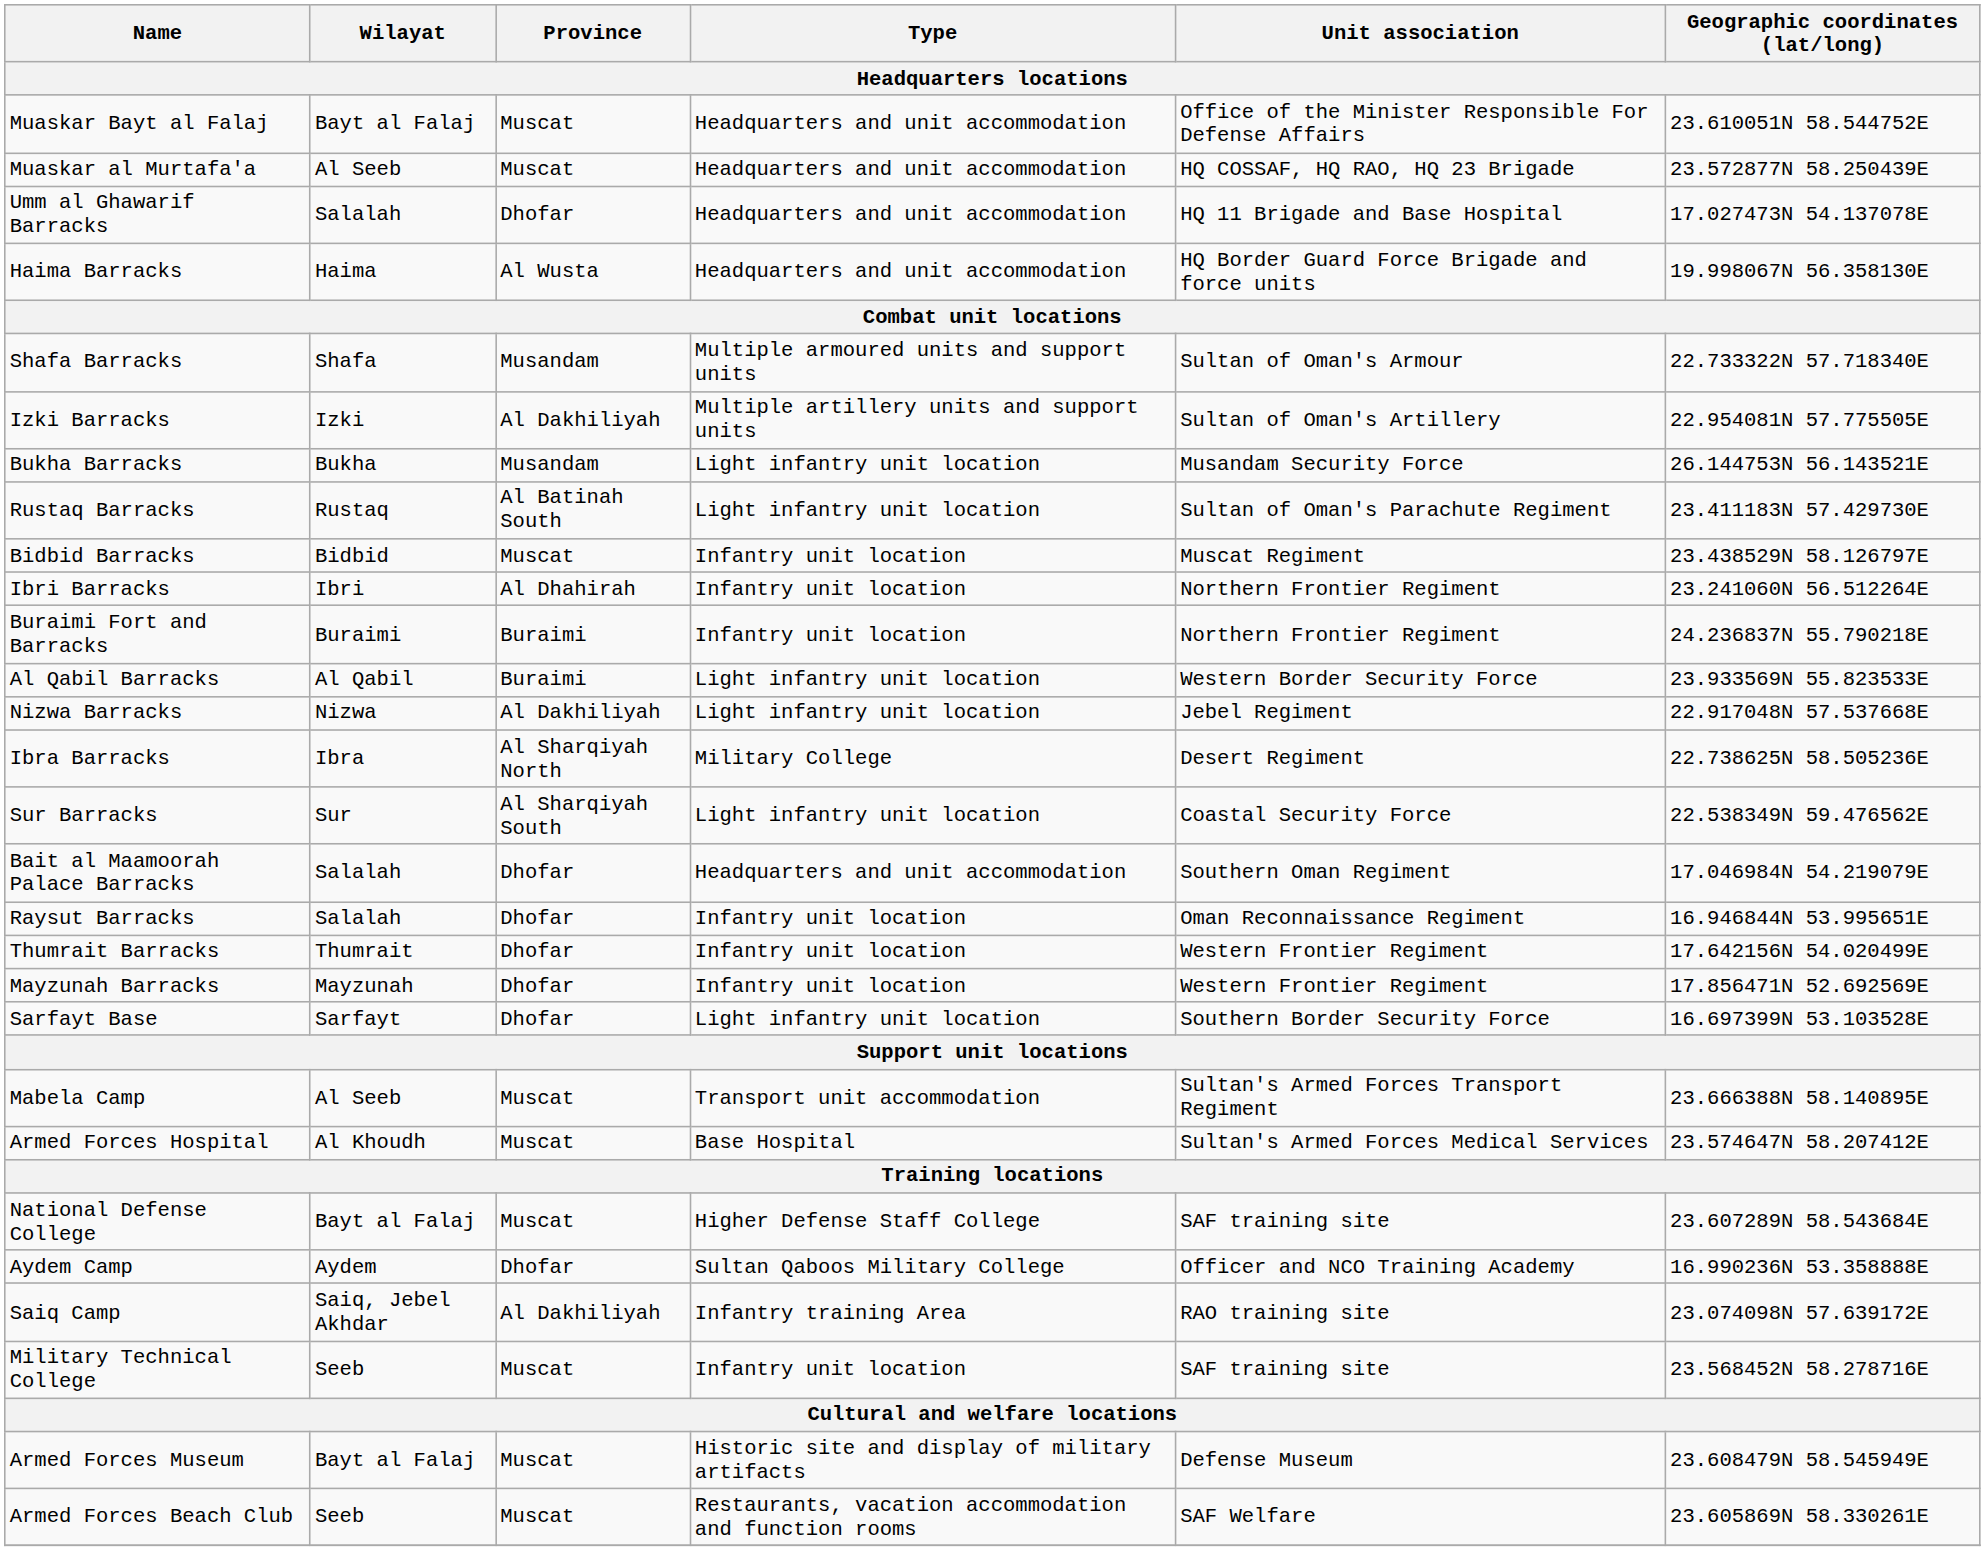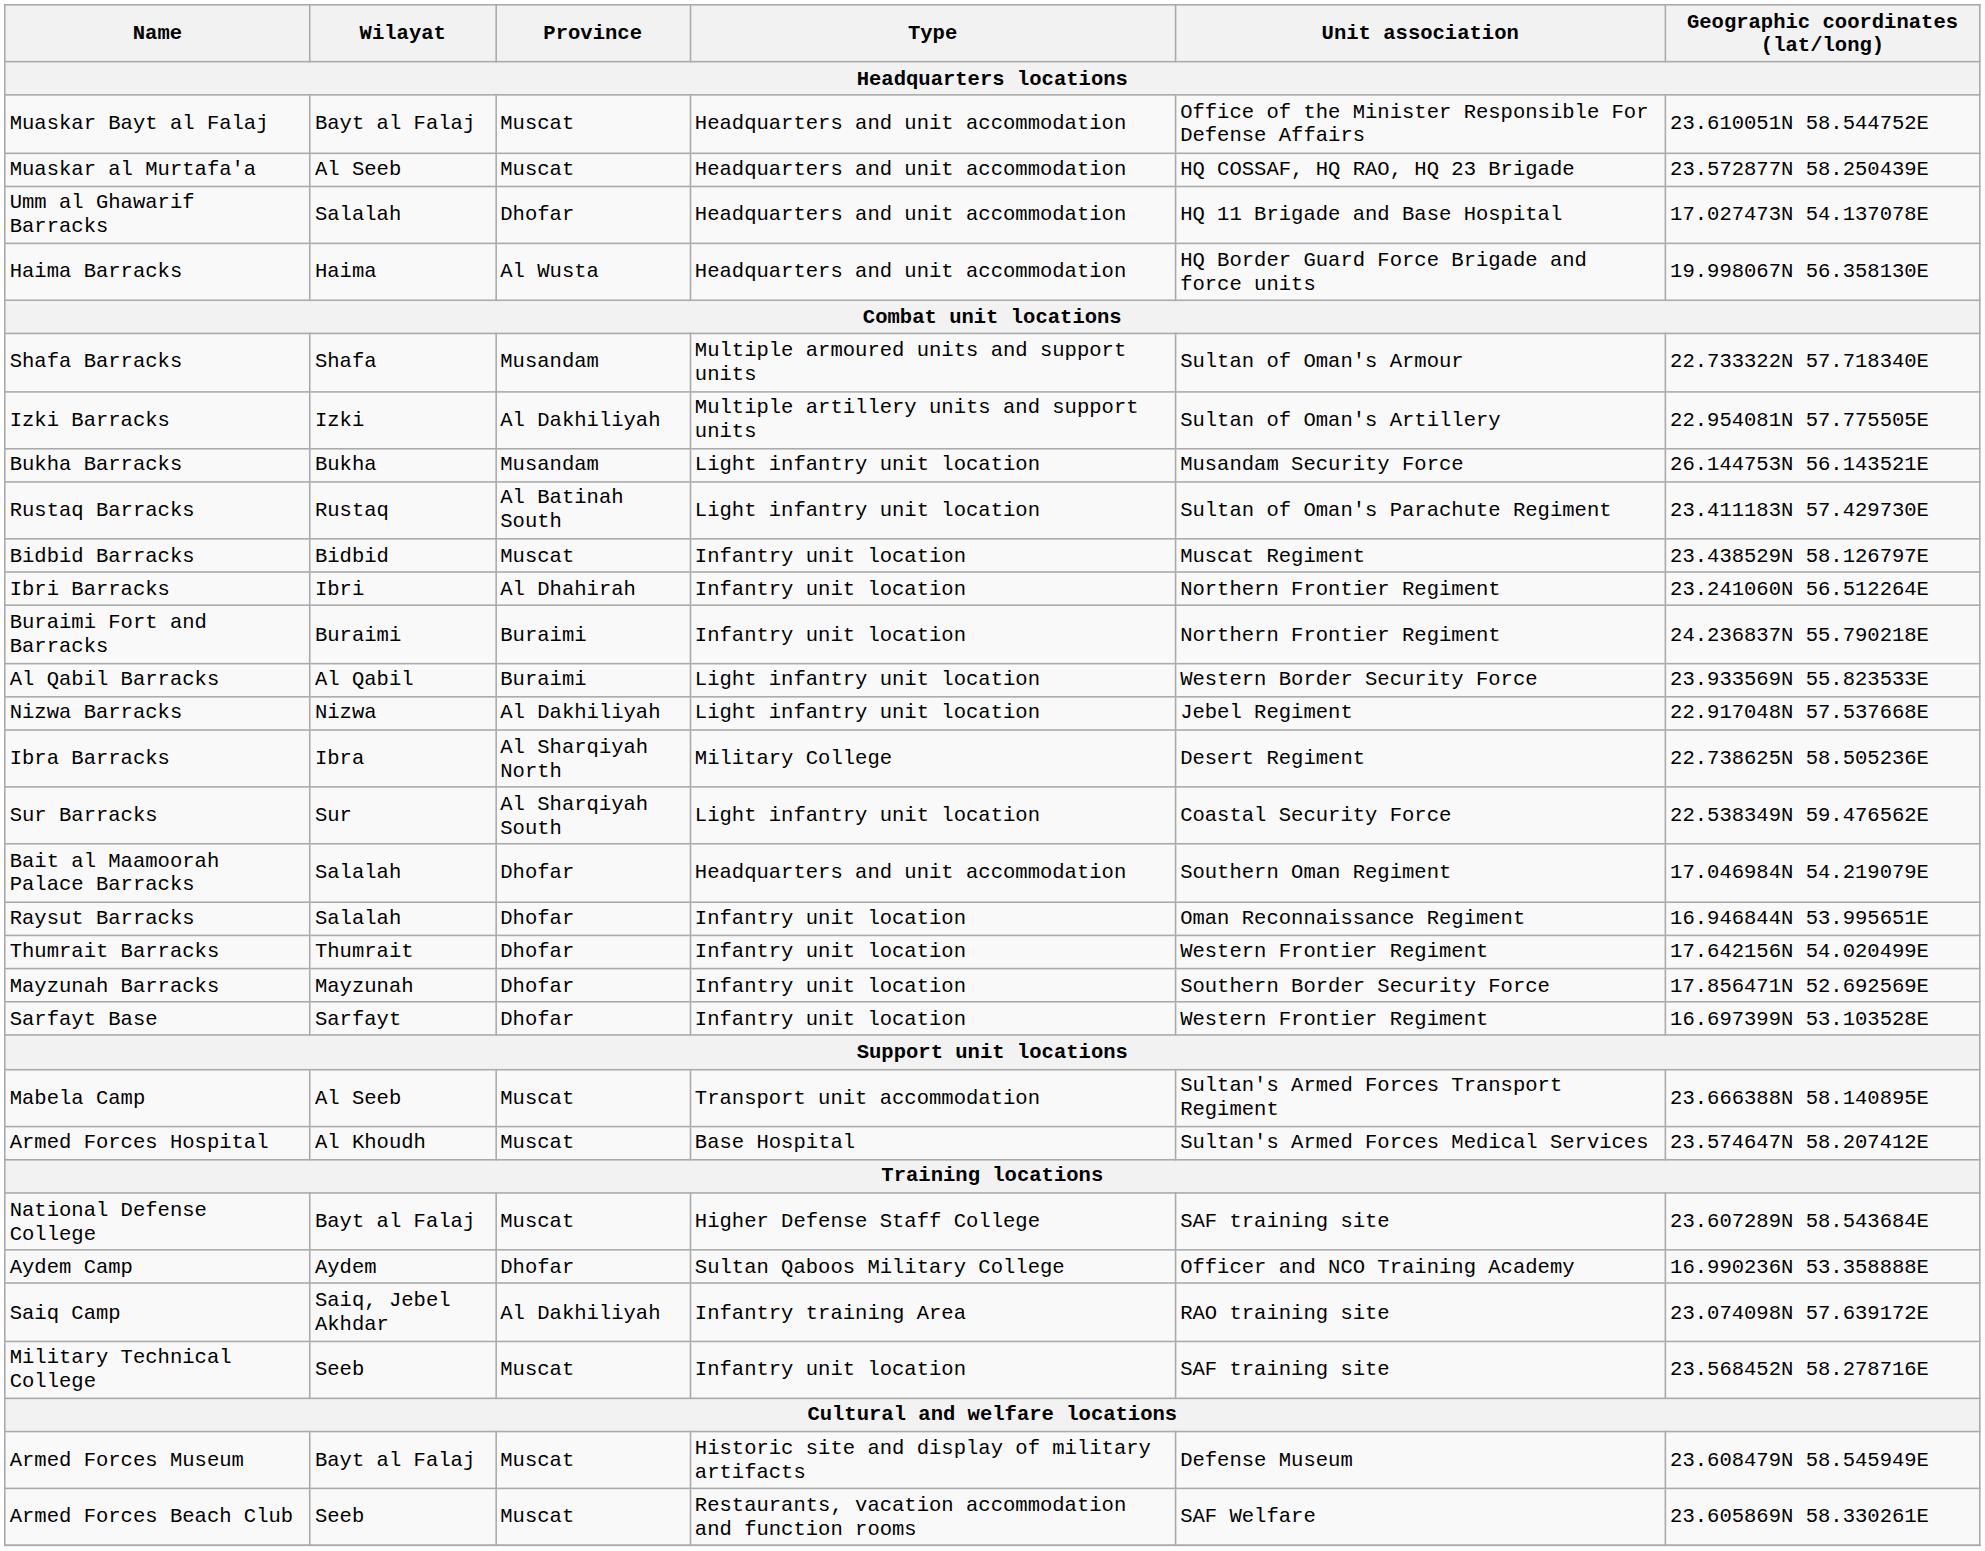Mayzunah Barracks | Unit association: Western Frontier Regiment -> Southern Border Security Force
Sarfayt Base | Type: Light infantry unit location -> Infantry unit location
Sarfayt Base | Unit association: Southern Border Security Force -> Western Frontier Regiment
